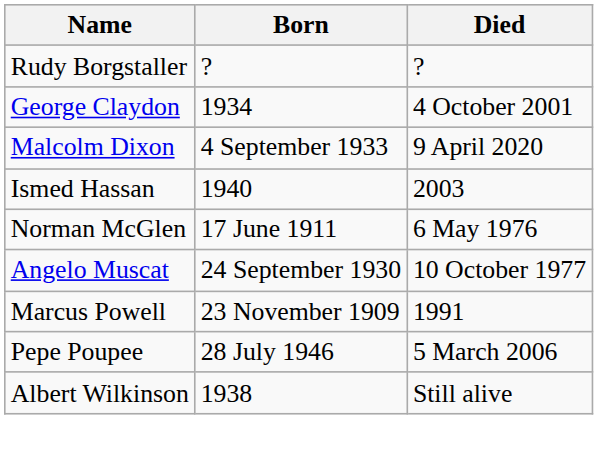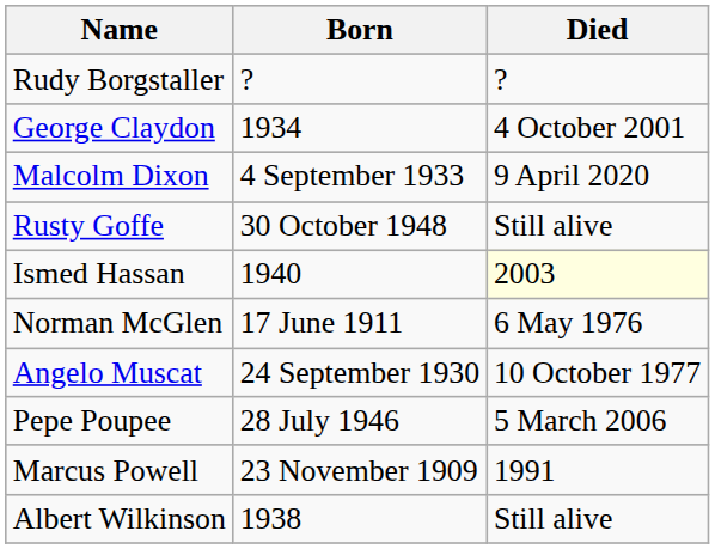+ row: Rusty Goffe | 30 October 1948 | Still alive
Ismed Hassan | Died: no background -> lightyellow background
rows swapped: Pepe Poupee <-> Marcus Powell
